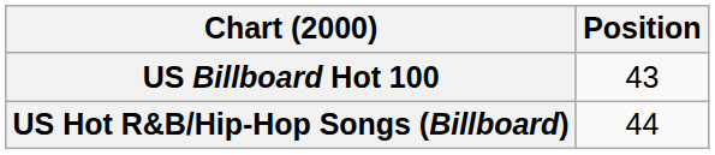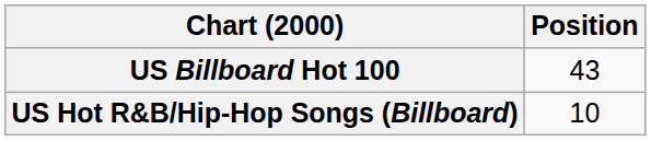US Hot R&B/Hip-Hop Songs (Billboard) | Position: 44 -> 10
